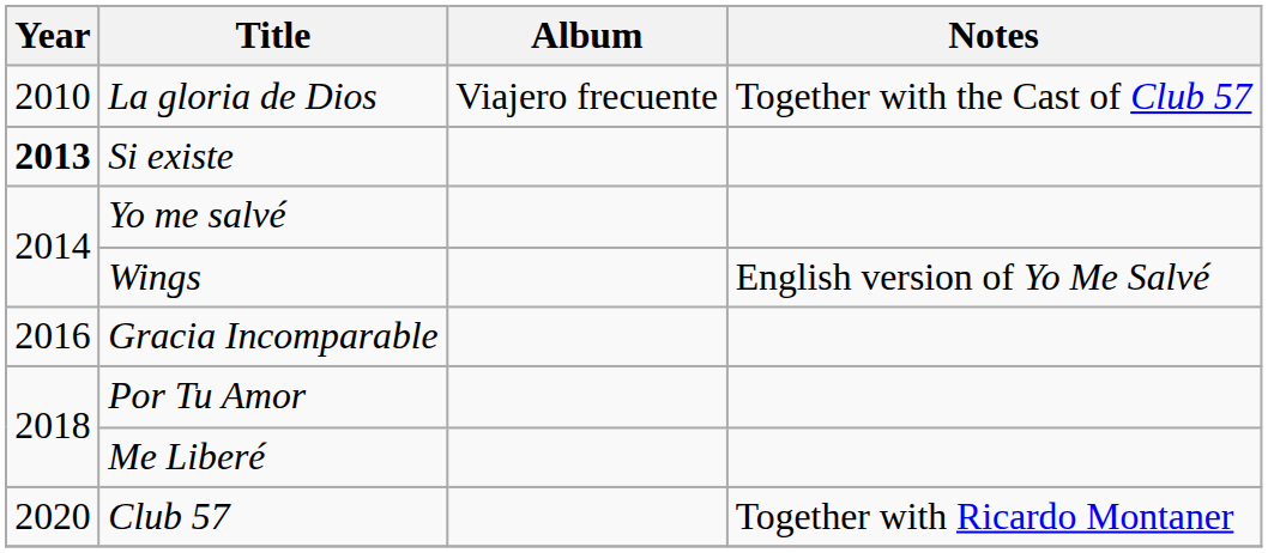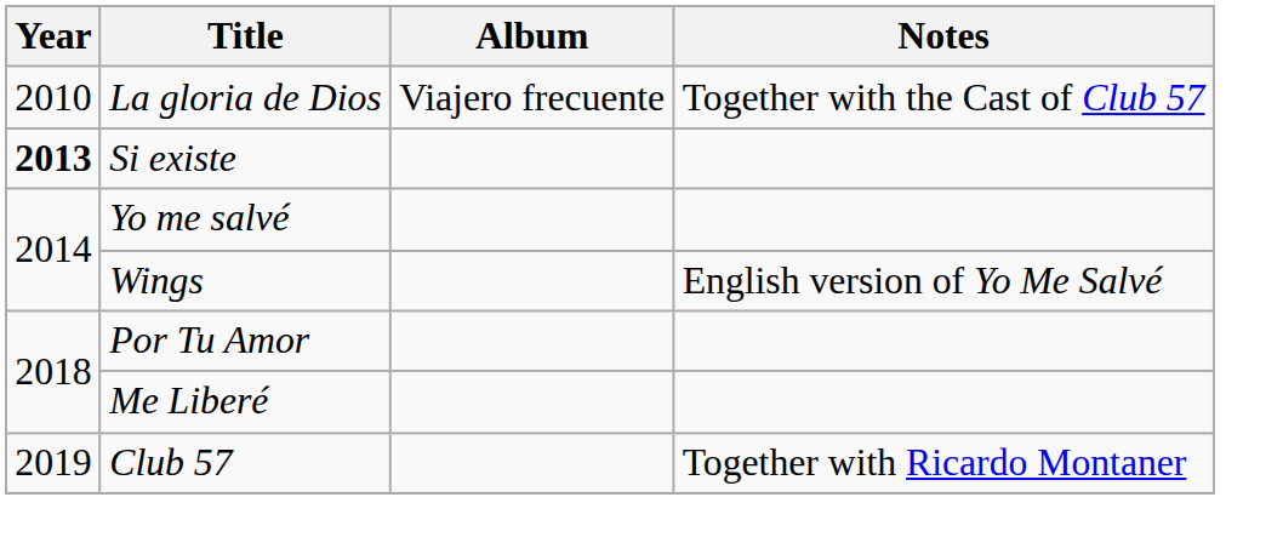- row: 2016 | Gracia Incomparable
Club 57 | Year: 2020 -> 2019
